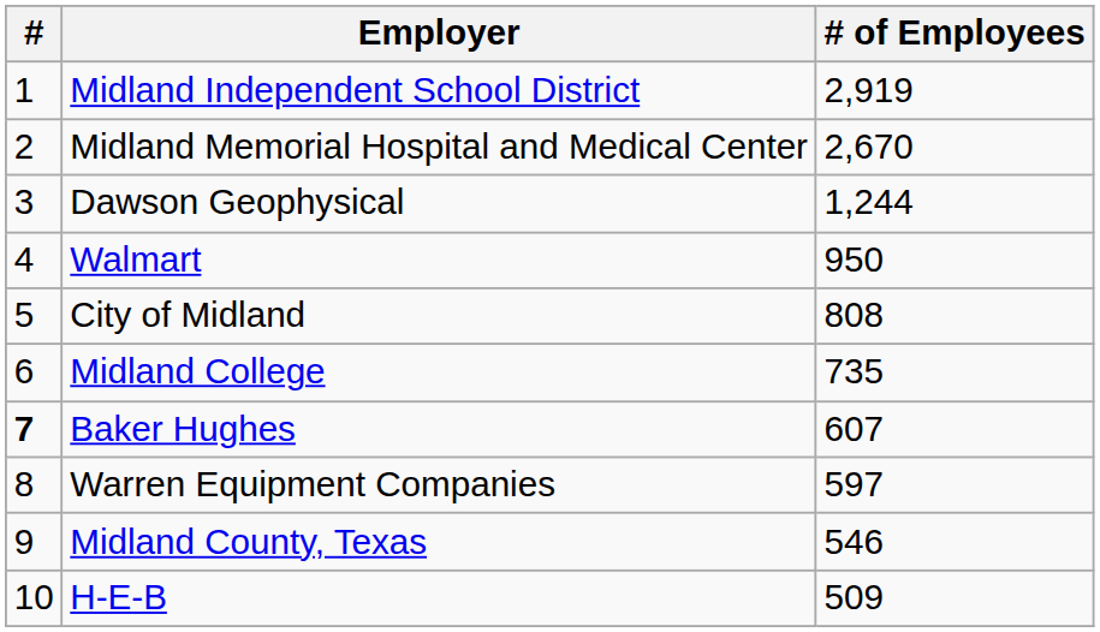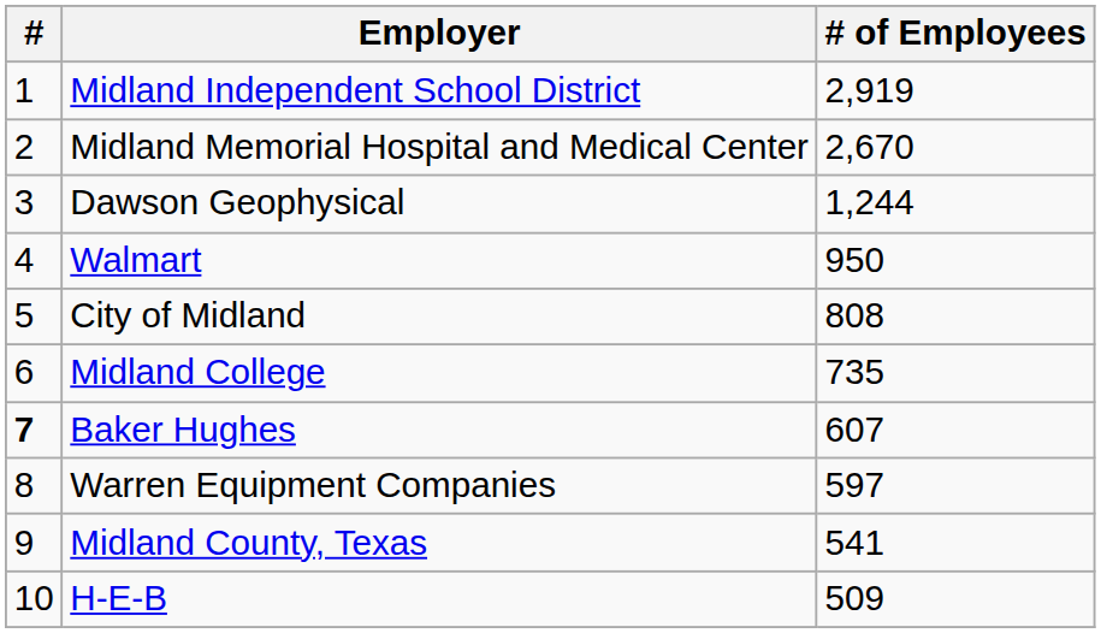Midland County, Texas | # of Employees: 546 -> 541
